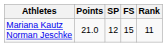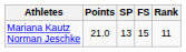Mariana Kautz Norman Jeschke | SP: 12 -> 13
